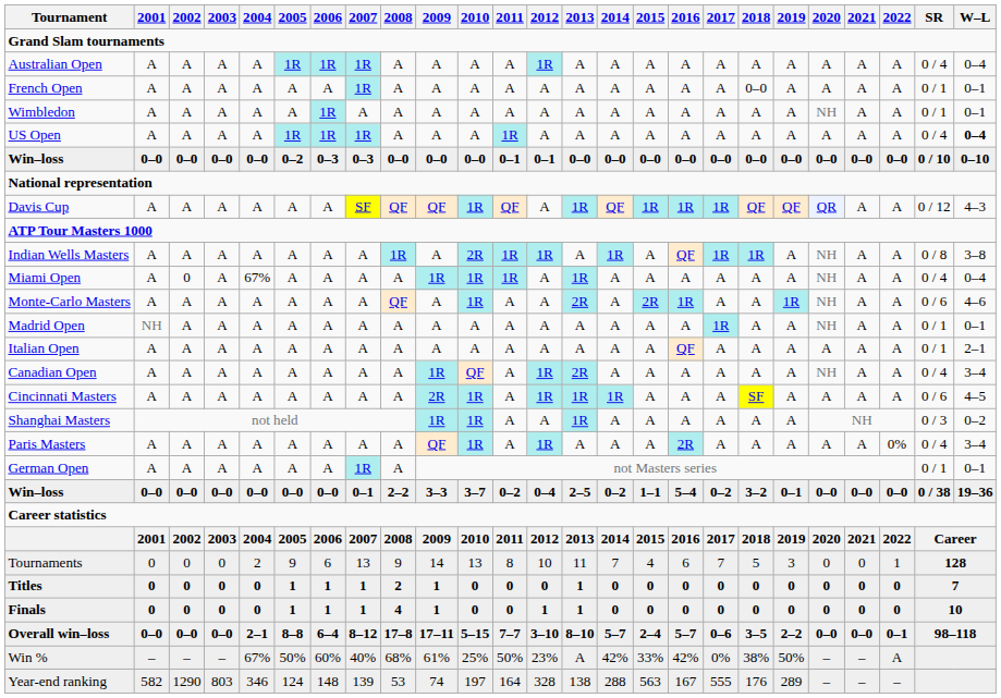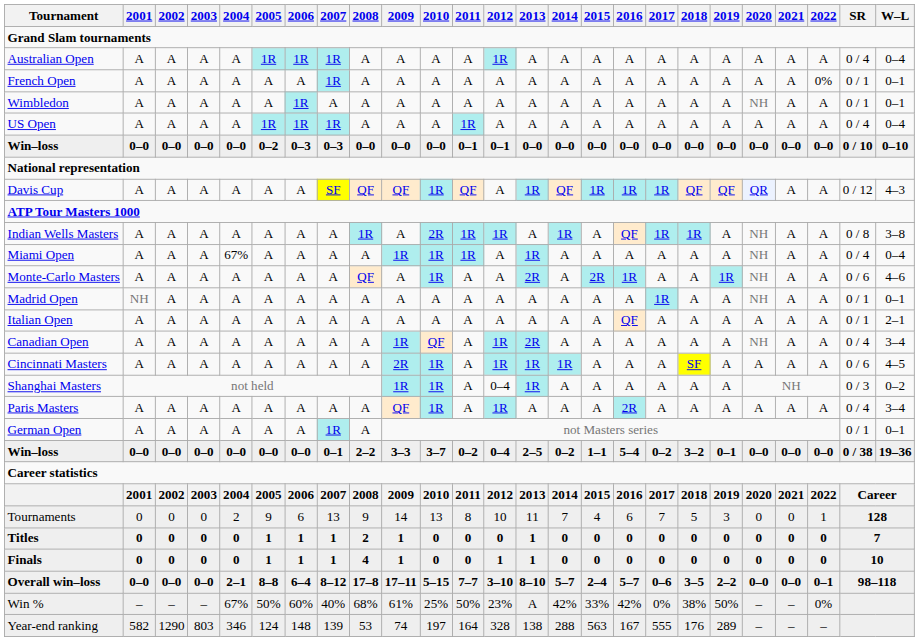French Open | 2018: 0–0 -> A
French Open | 2022: A -> 0%
US Open | W–L: bold -> normal
Miami Open | 2002: 0 -> A
Shanghai Masters | 2012: A -> 0–4
Paris Masters | 2022: 0% -> A
Win % | 2022: A -> 0%
